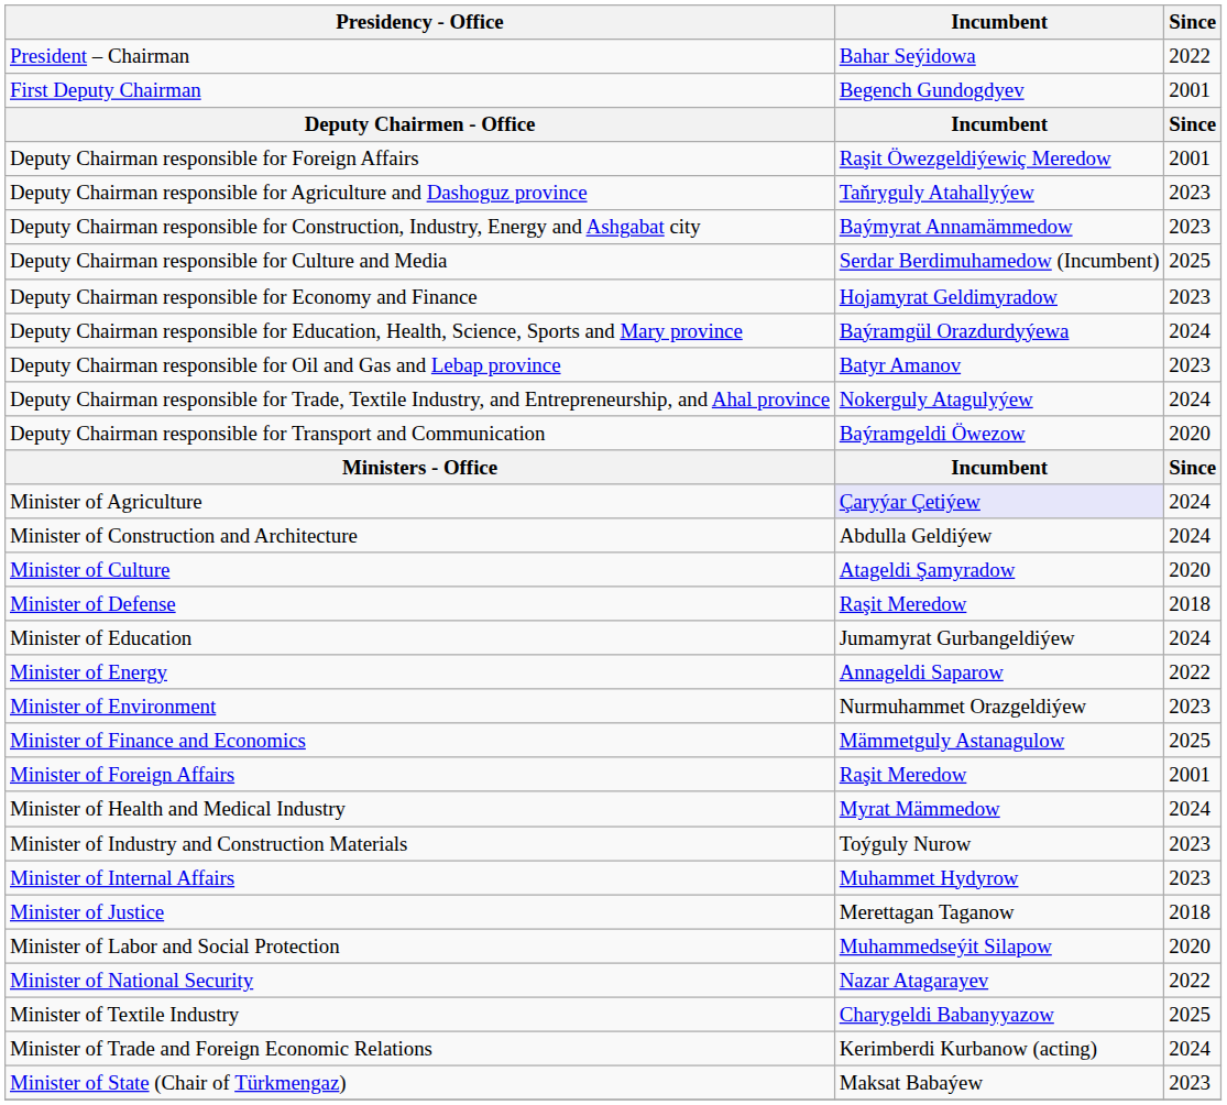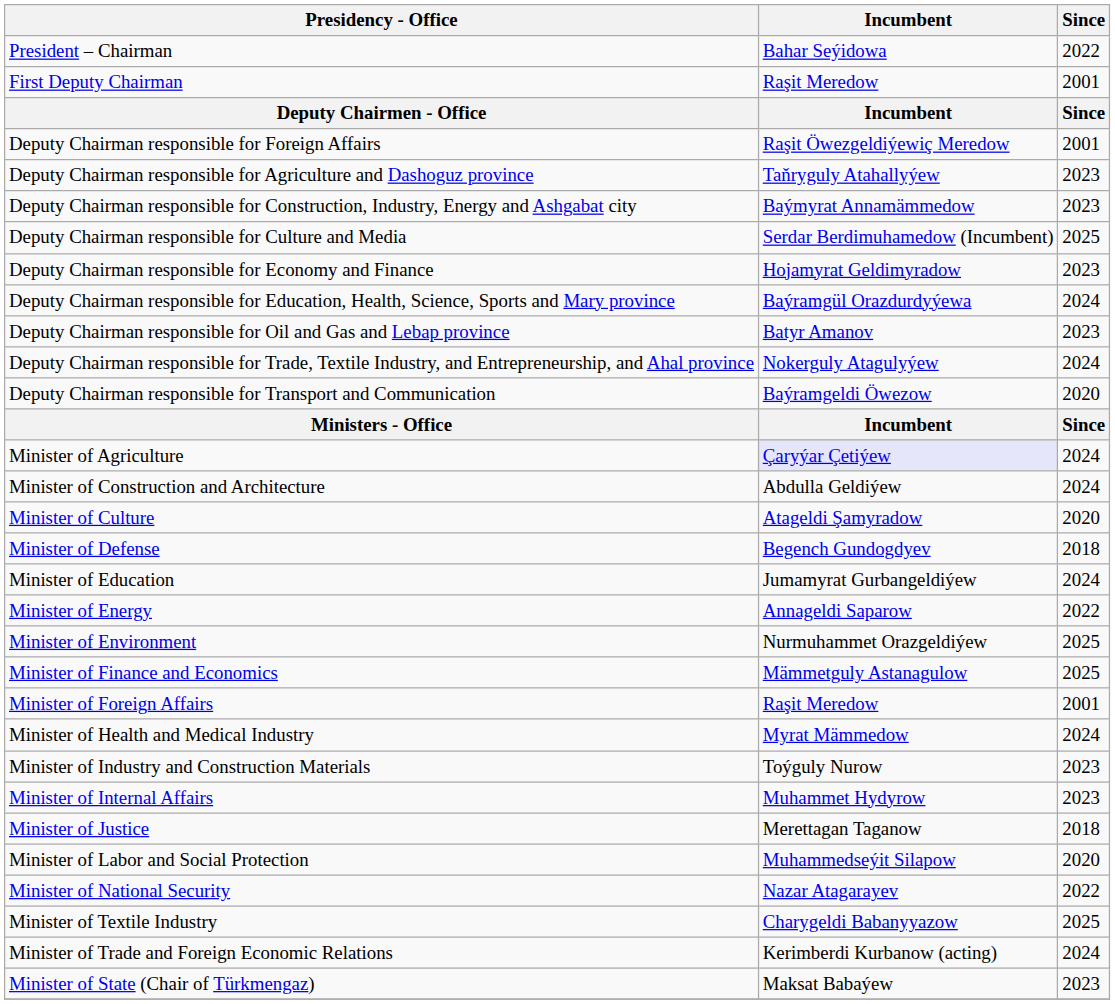First Deputy Chairman | Incumbent: Begench Gundogdyev -> Raşit Meredow
Minister of Defense | Incumbent: Raşit Meredow -> Begench Gundogdyev
Minister of Environment | Since: 2023 -> 2025
